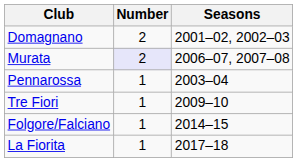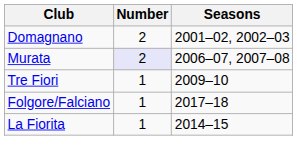- row: Pennarossa | 1 | 2003–04
Folgore/Falciano | Seasons: 2014–15 -> 2017–18
La Fiorita | Seasons: 2017–18 -> 2014–15
